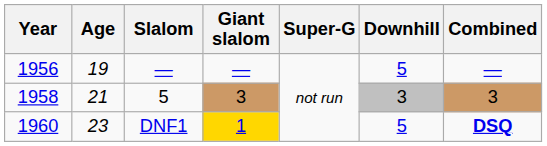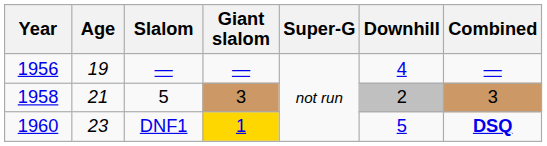1956 | Downhill: 5 -> 4
1958 | Downhill: 3 -> 2
